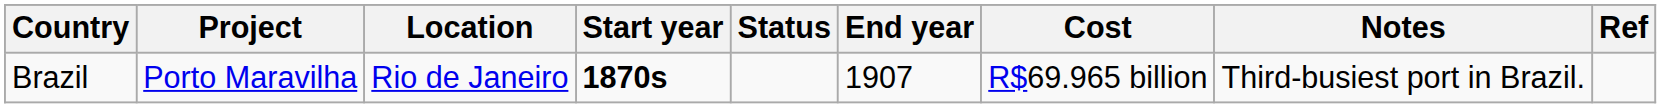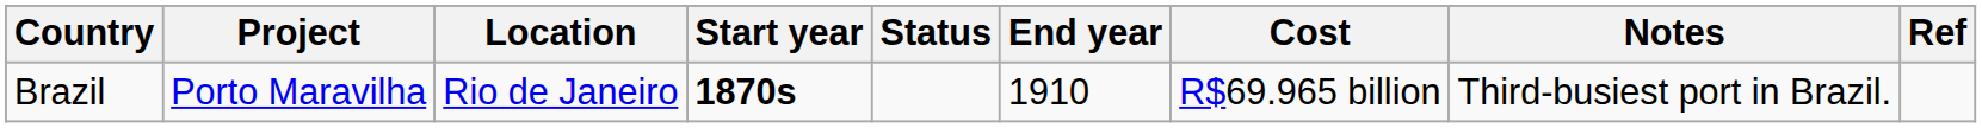Brazil | End year: 1907 -> 1910
